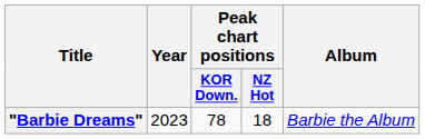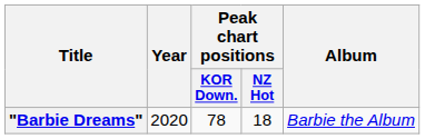"Barbie Dreams" | Year: 2023 -> 2020
